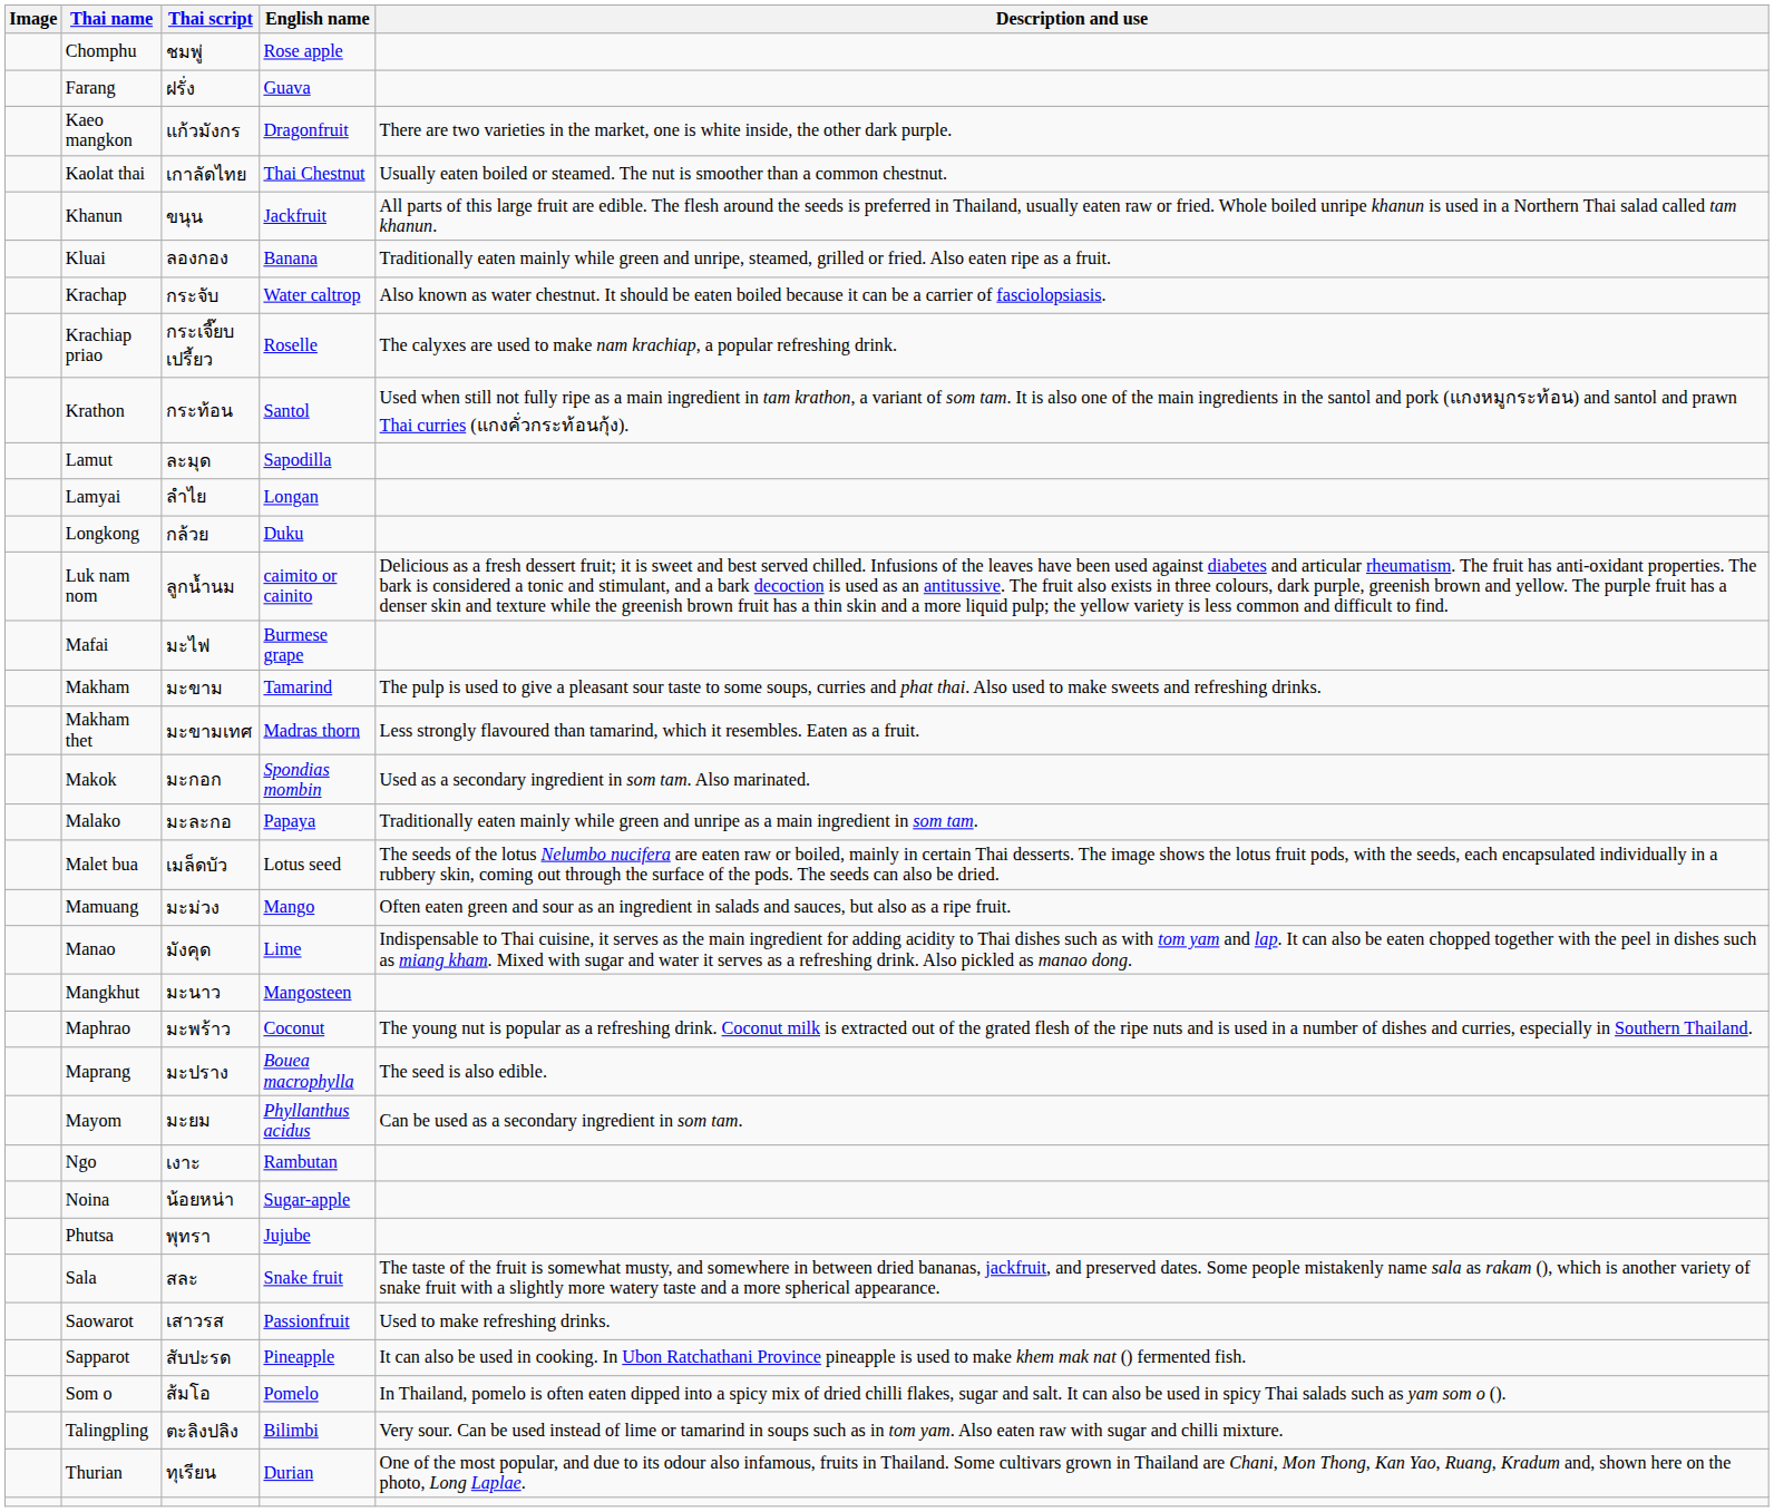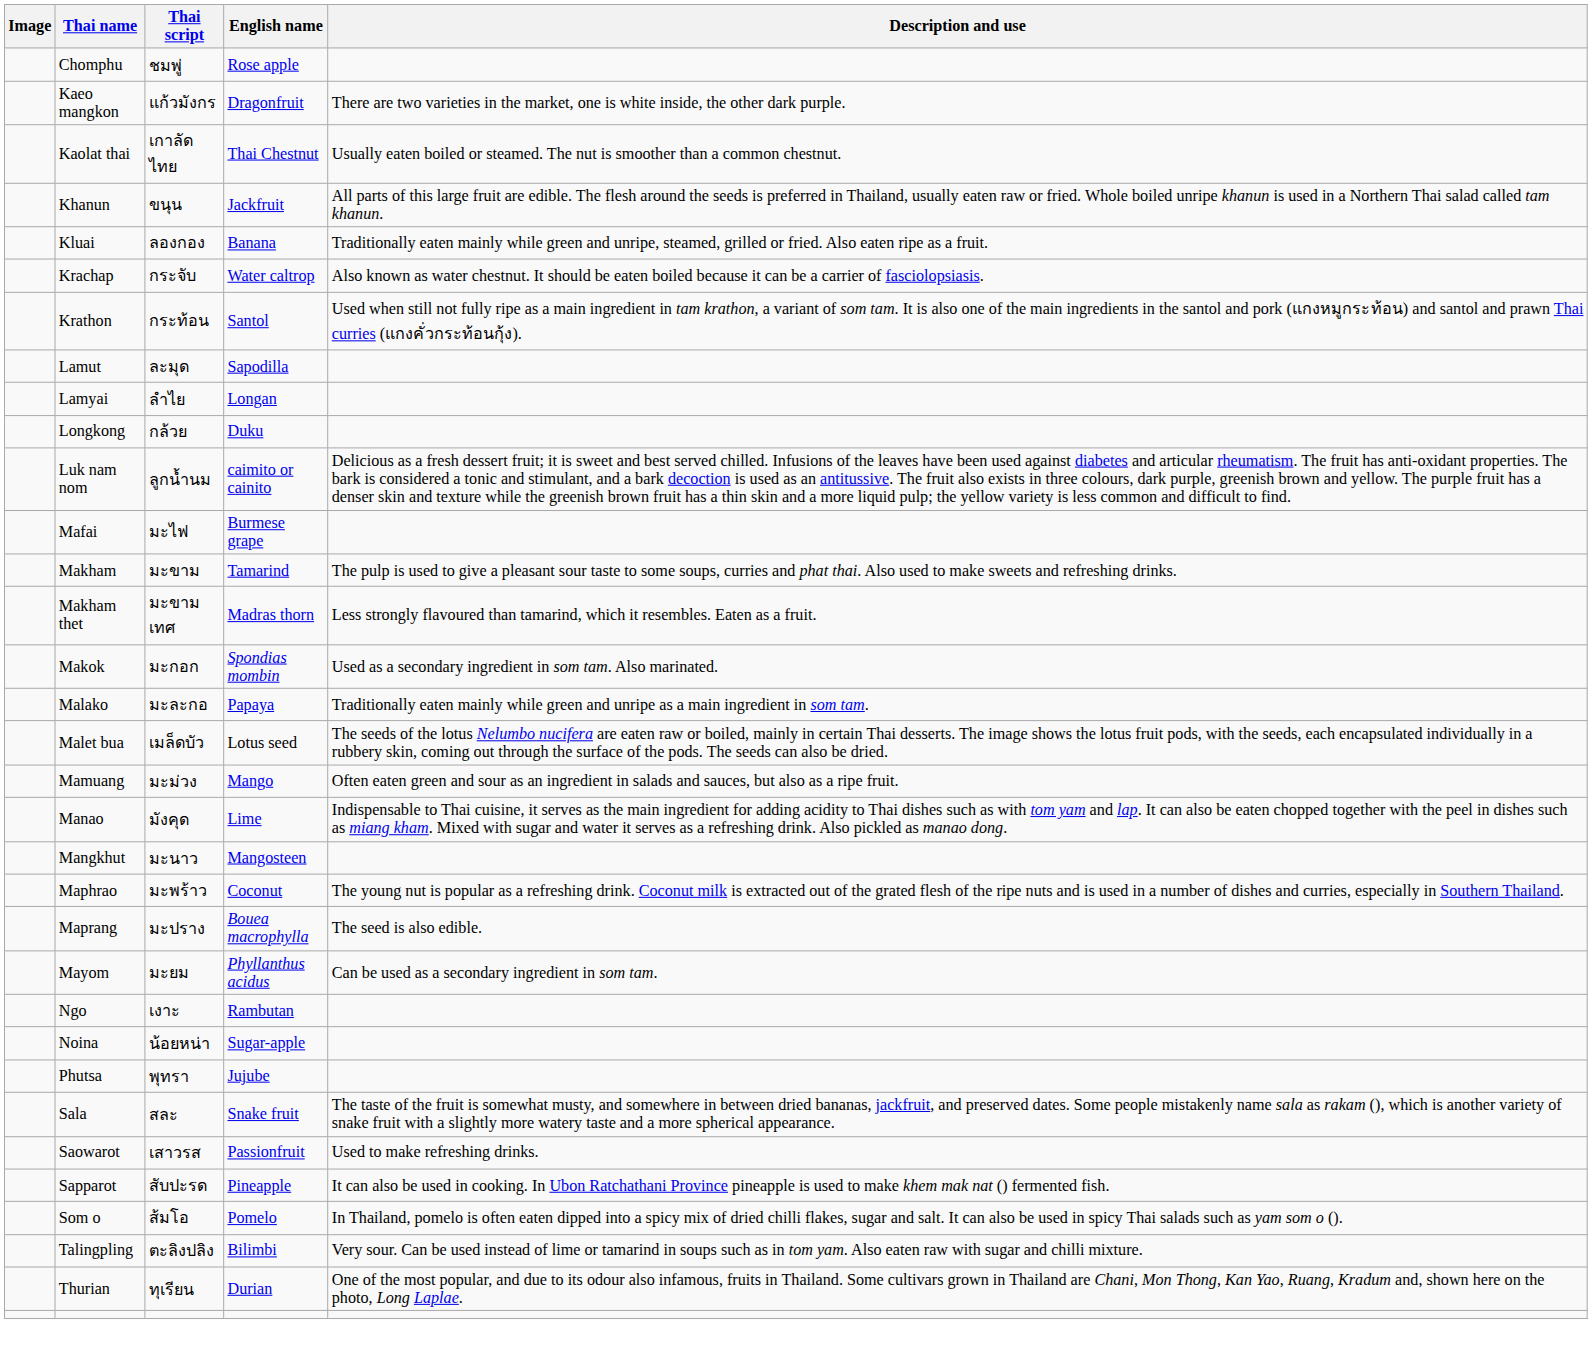- row: Farang | ฝรั่ง | Guava
- row: Krachiap priao | กระเจี๊ยบเปรี้ยว | Roselle | The calyxes are used to make nam krachiap, a popular refreshing drink.
